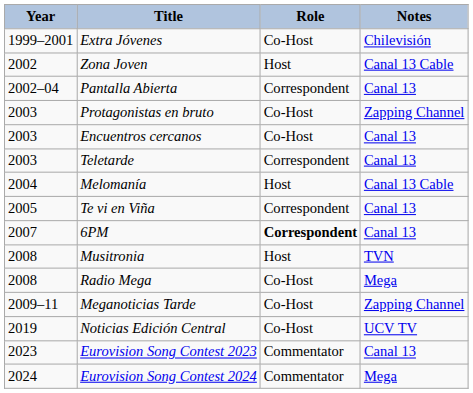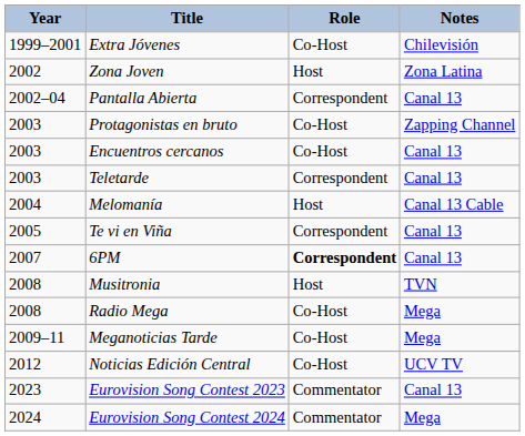Zona Joven | Notes: Canal 13 Cable -> Zona Latina
Meganoticias Tarde | Notes: Zapping Channel -> Mega
Noticias Edición Central | Year: 2019 -> 2012
